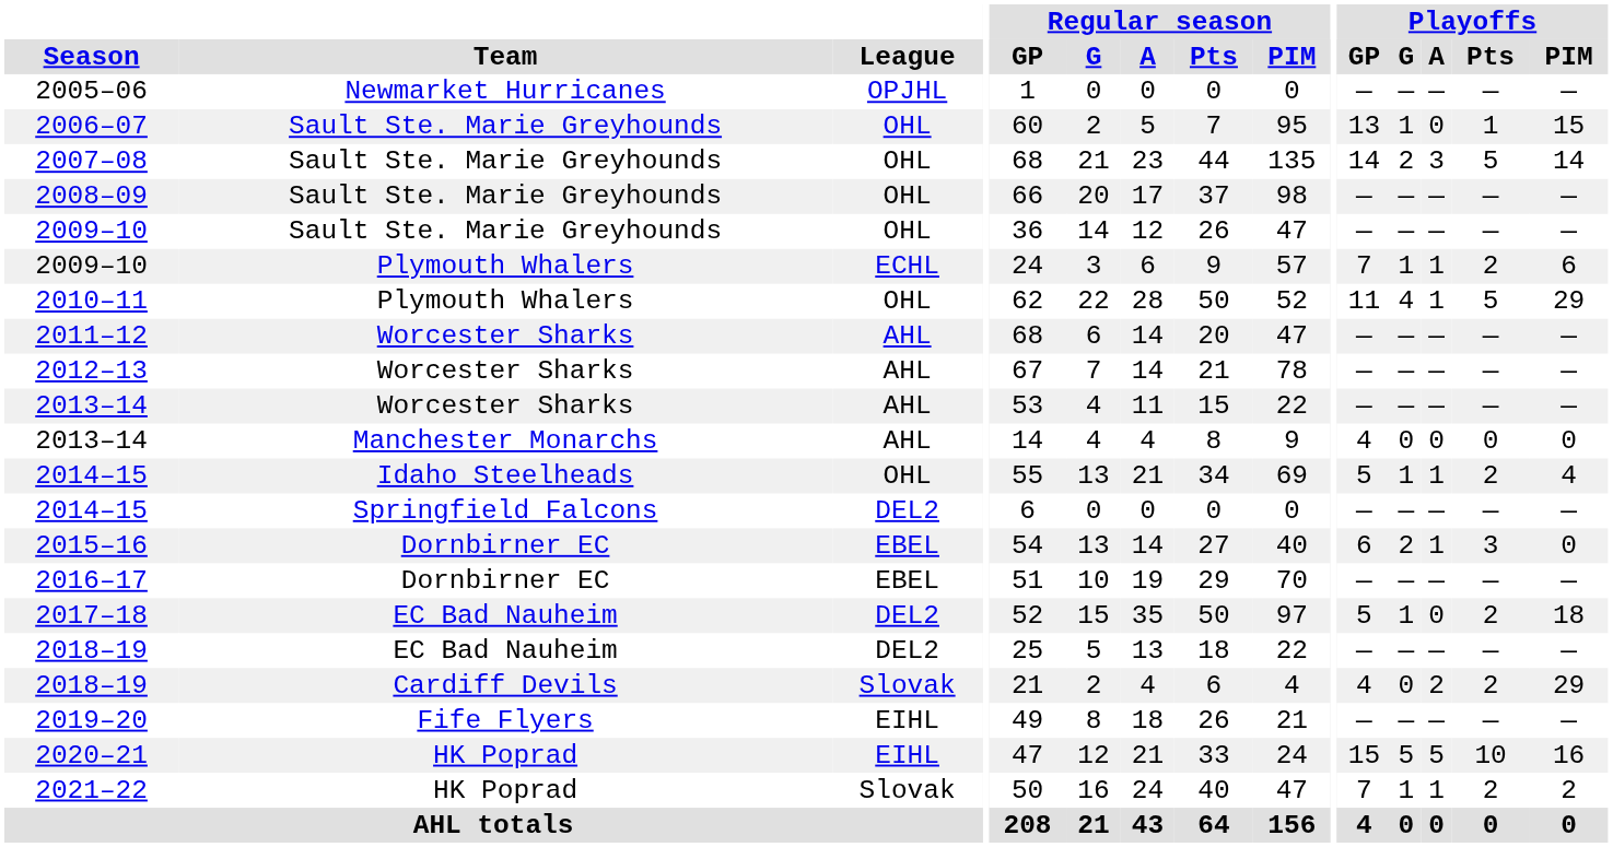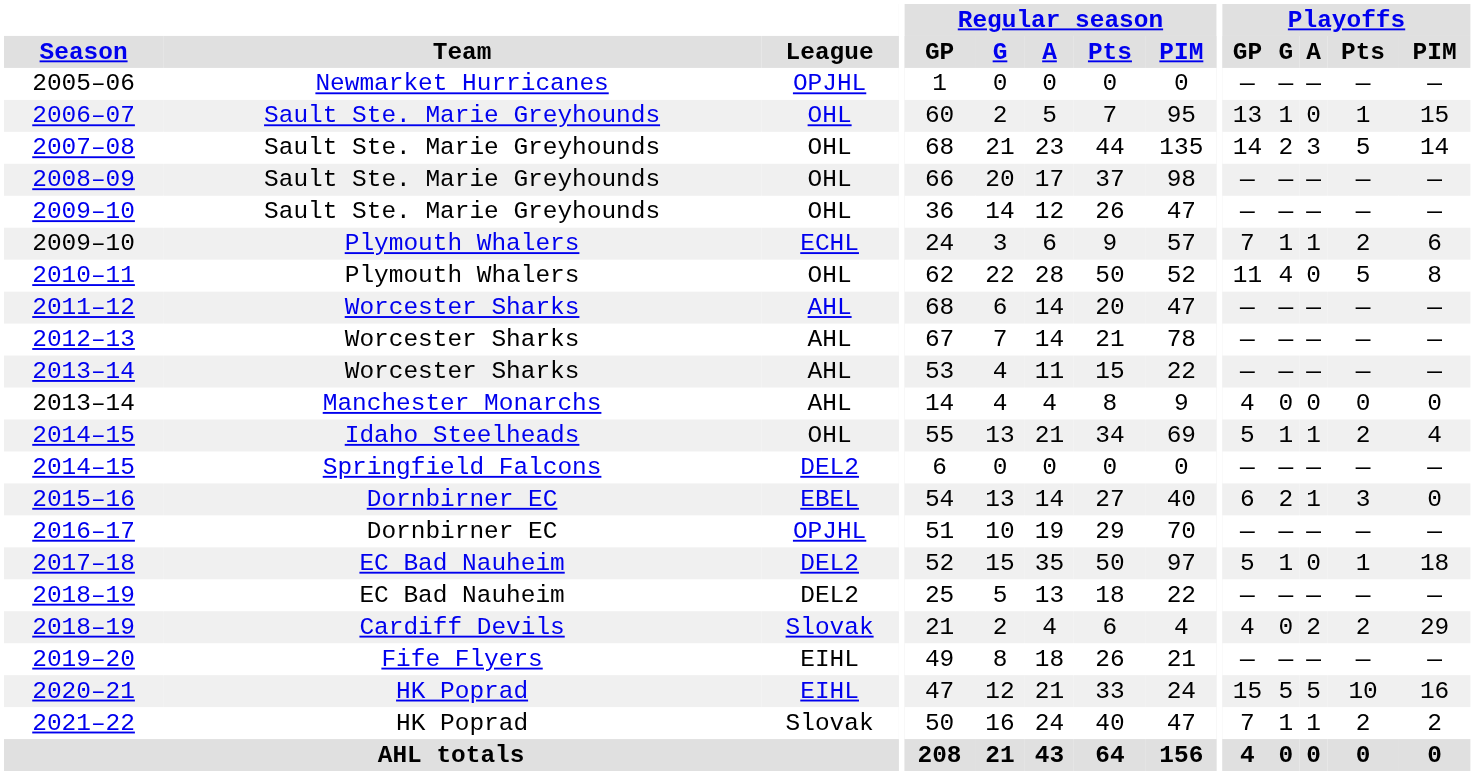2010–11 | Playoffs / A: 1 -> 0
2010–11 | Playoffs / PIM: 29 -> 8
2016–17 | League: EBEL -> OPJHL
2017–18 | Playoffs / Pts: 2 -> 1
